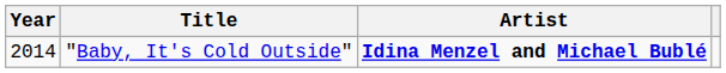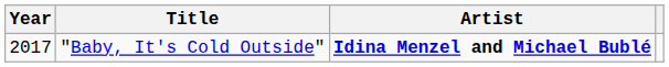"Baby, It's Cold Outside" | Year: 2014 -> 2017
